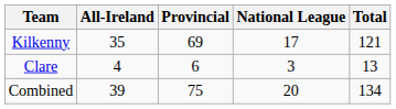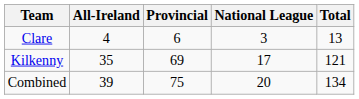rows swapped: Kilkenny <-> Clare
